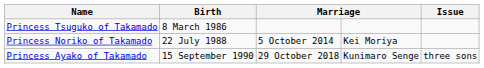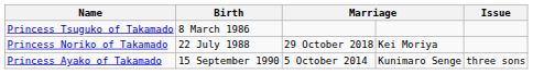Princess Noriko of Takamado | column 3: 5 October 2014 -> 29 October 2018
Princess Ayako of Takamado | column 3: 29 October 2018 -> 5 October 2014
